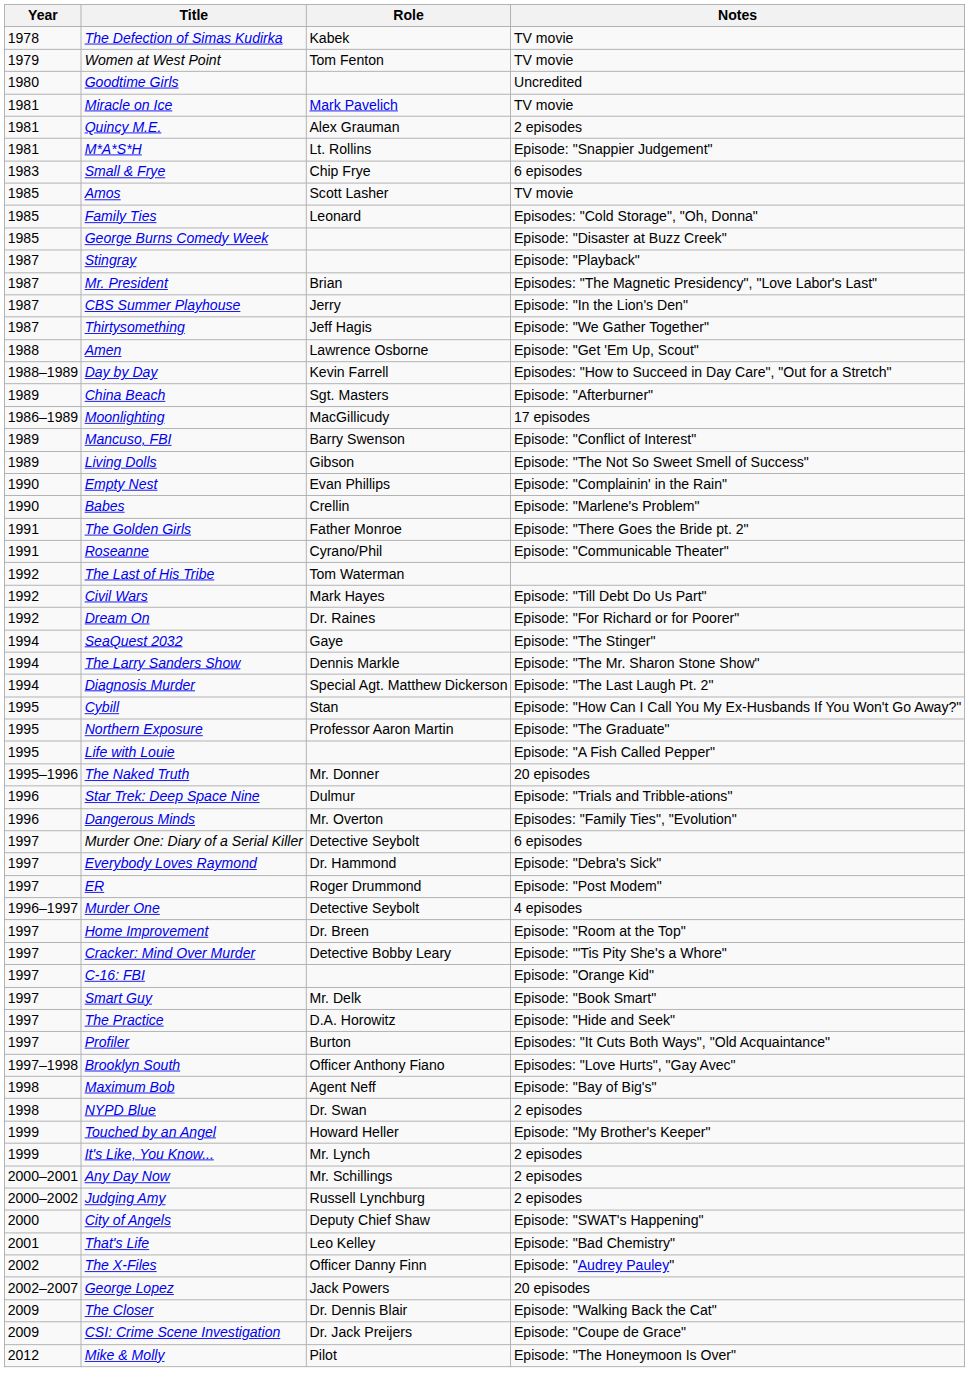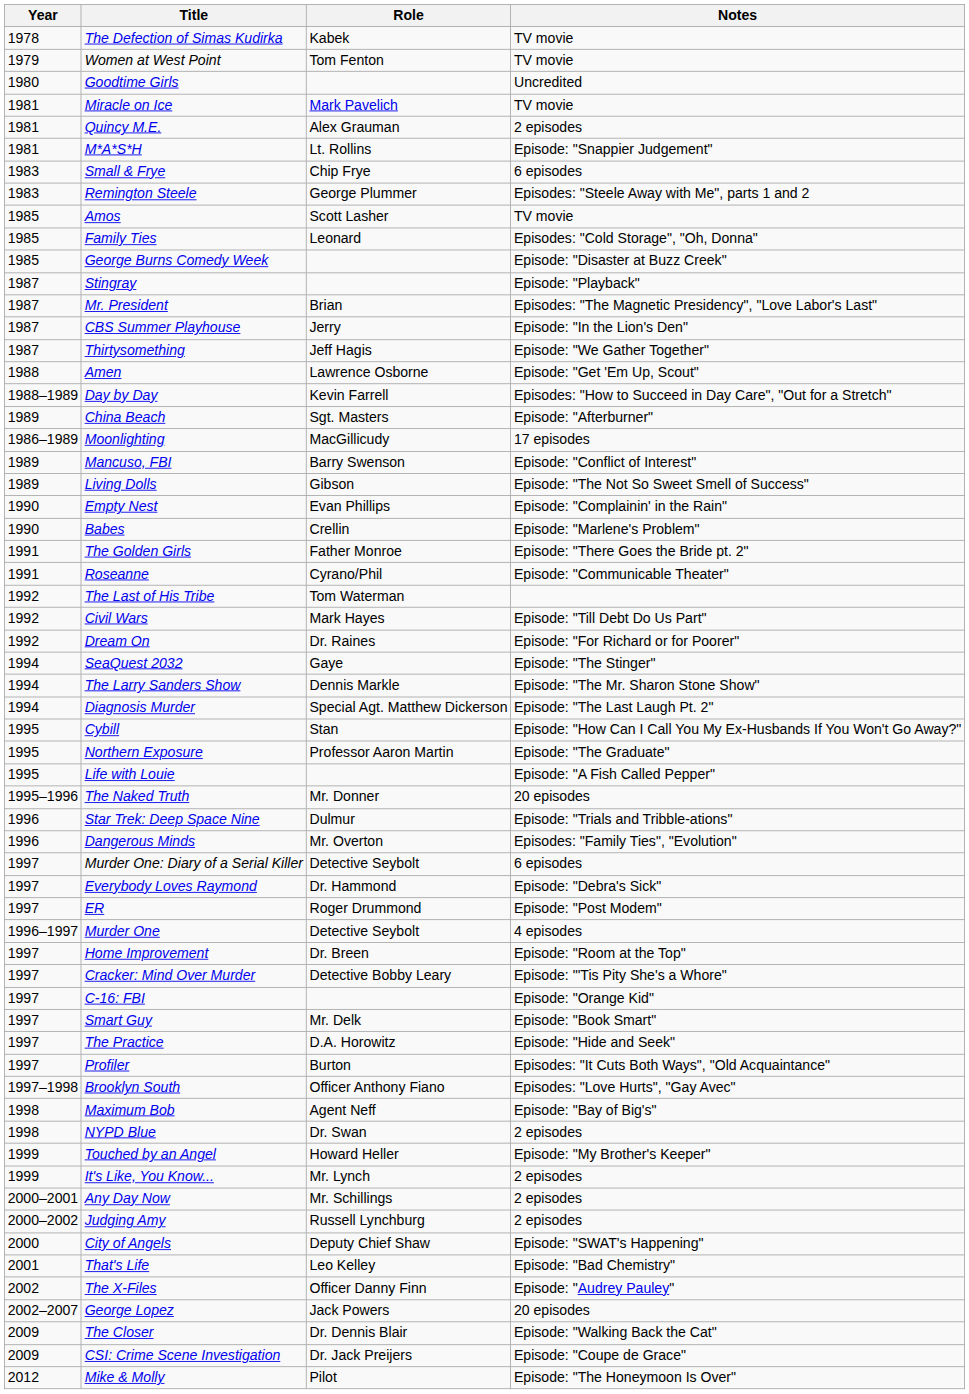+ row: 1983 | Remington Steele | George Plummer | Episodes: "Steele Away with Me", parts 1 and 2
